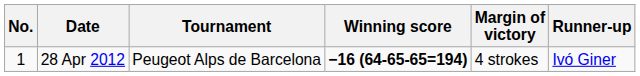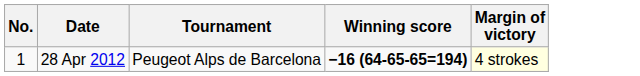- column: Runner-up | Ivó Giner
28 Apr 2012 | Margin of victory: no background -> lightyellow background
